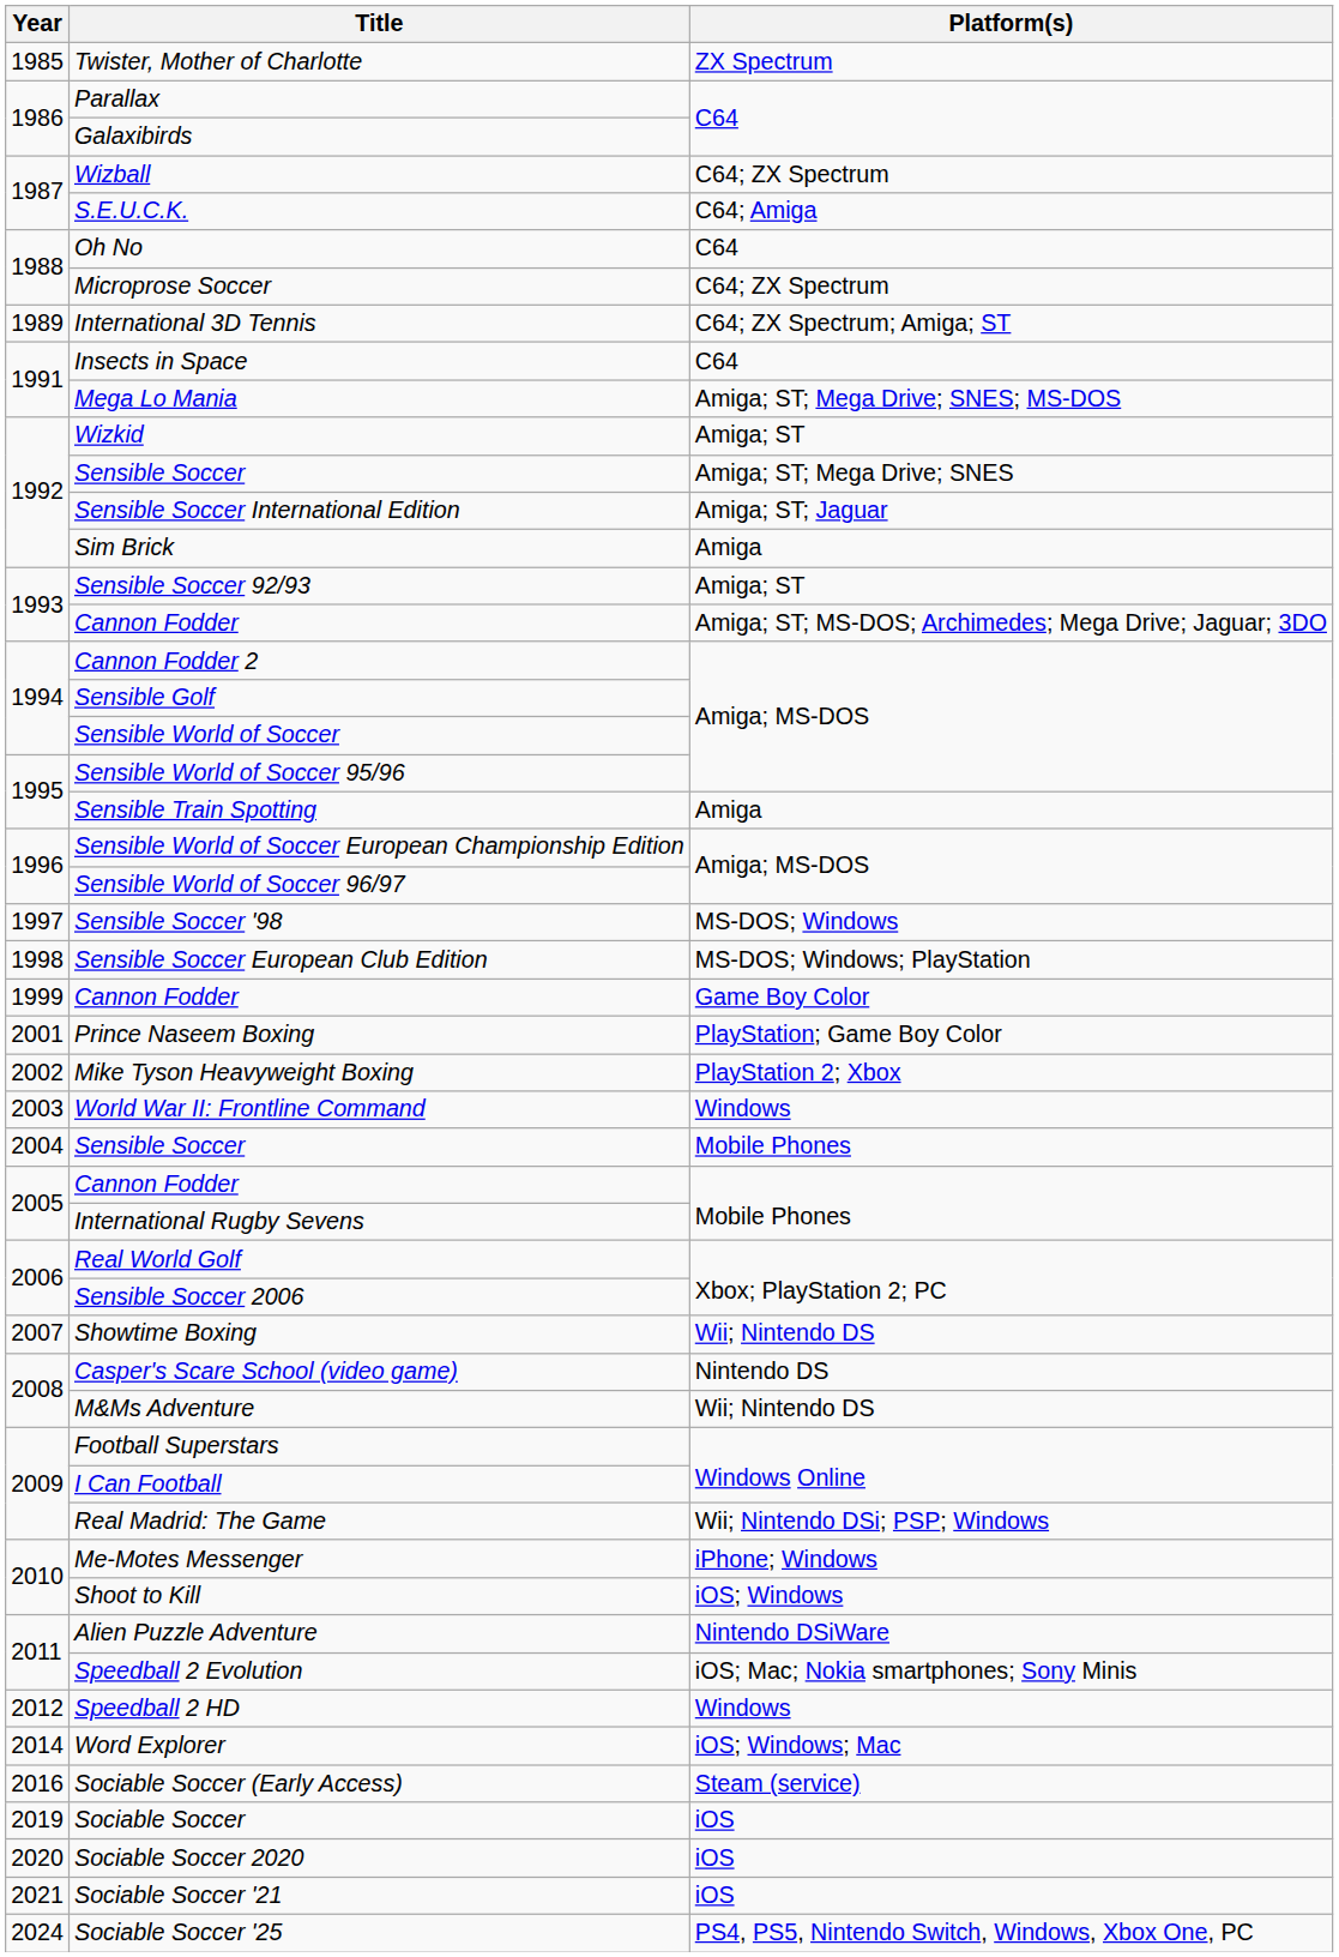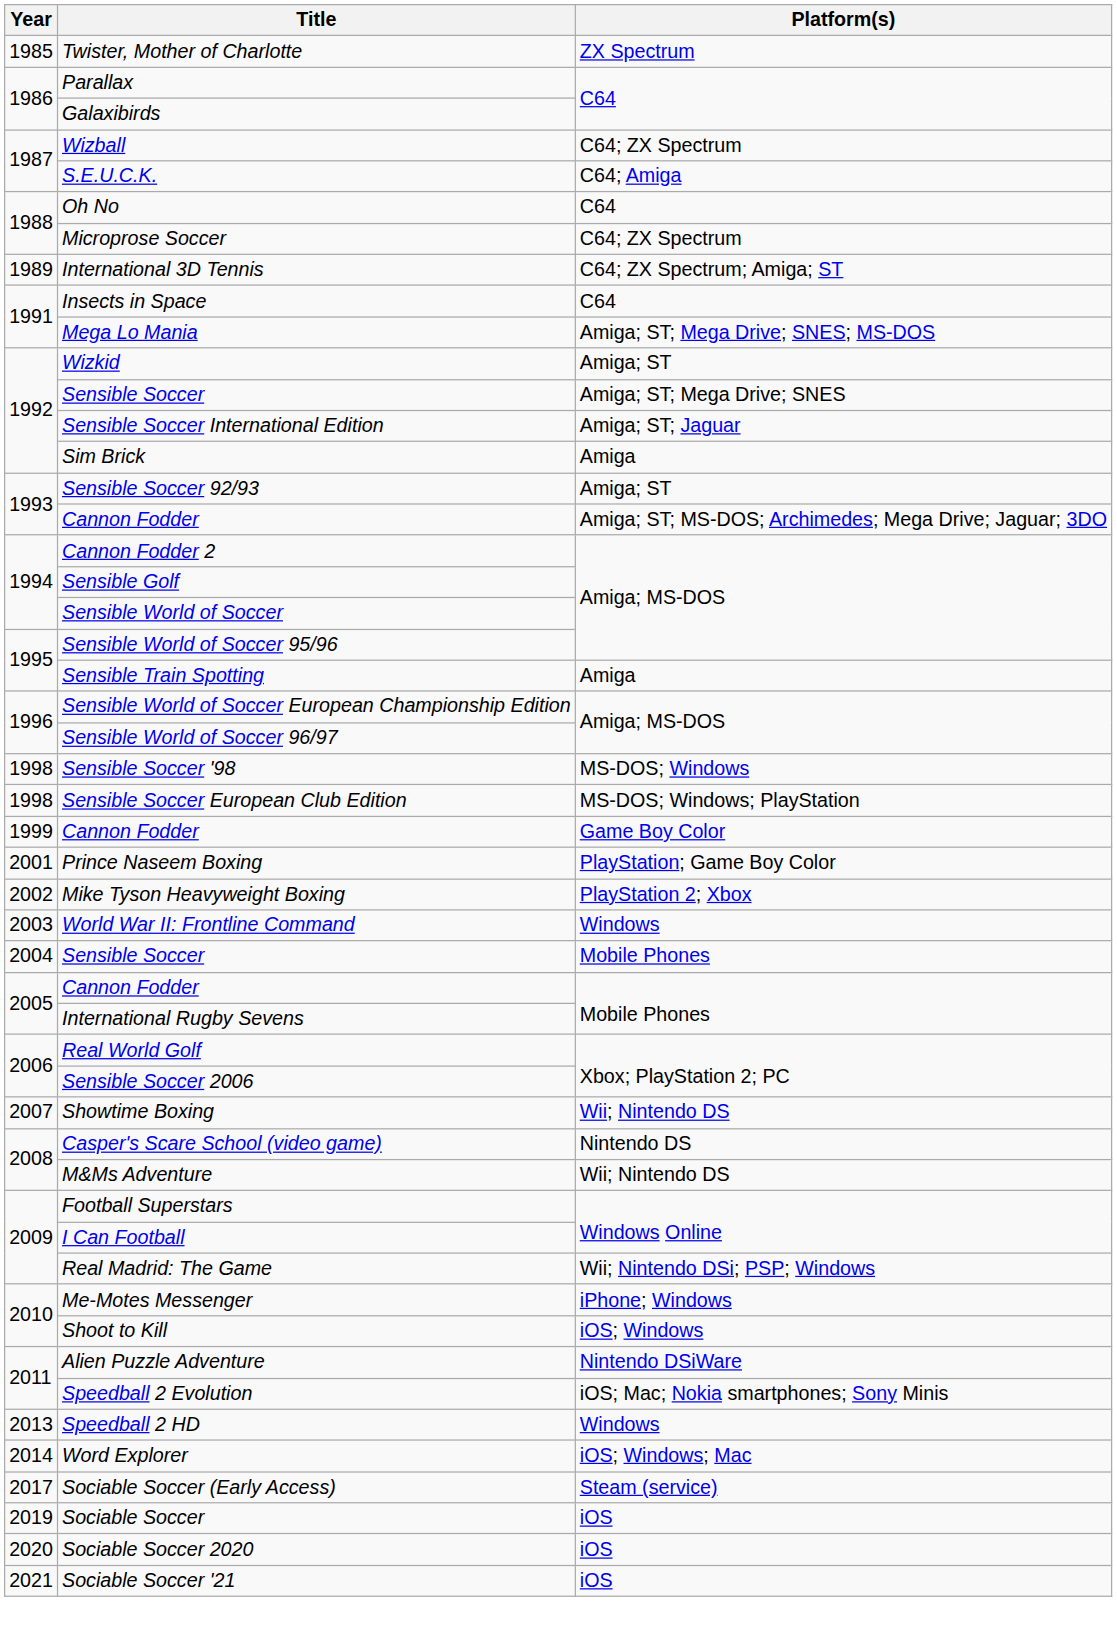Sensible Soccer '98 | Year: 1997 -> 1998
Speedball 2 HD | Year: 2012 -> 2013
Sociable Soccer (Early Access) | Year: 2016 -> 2017
- row: 2024 | Sociable Soccer '25 | PS4, PS5, Nintendo Switch, Windows, Xbox One, PC
